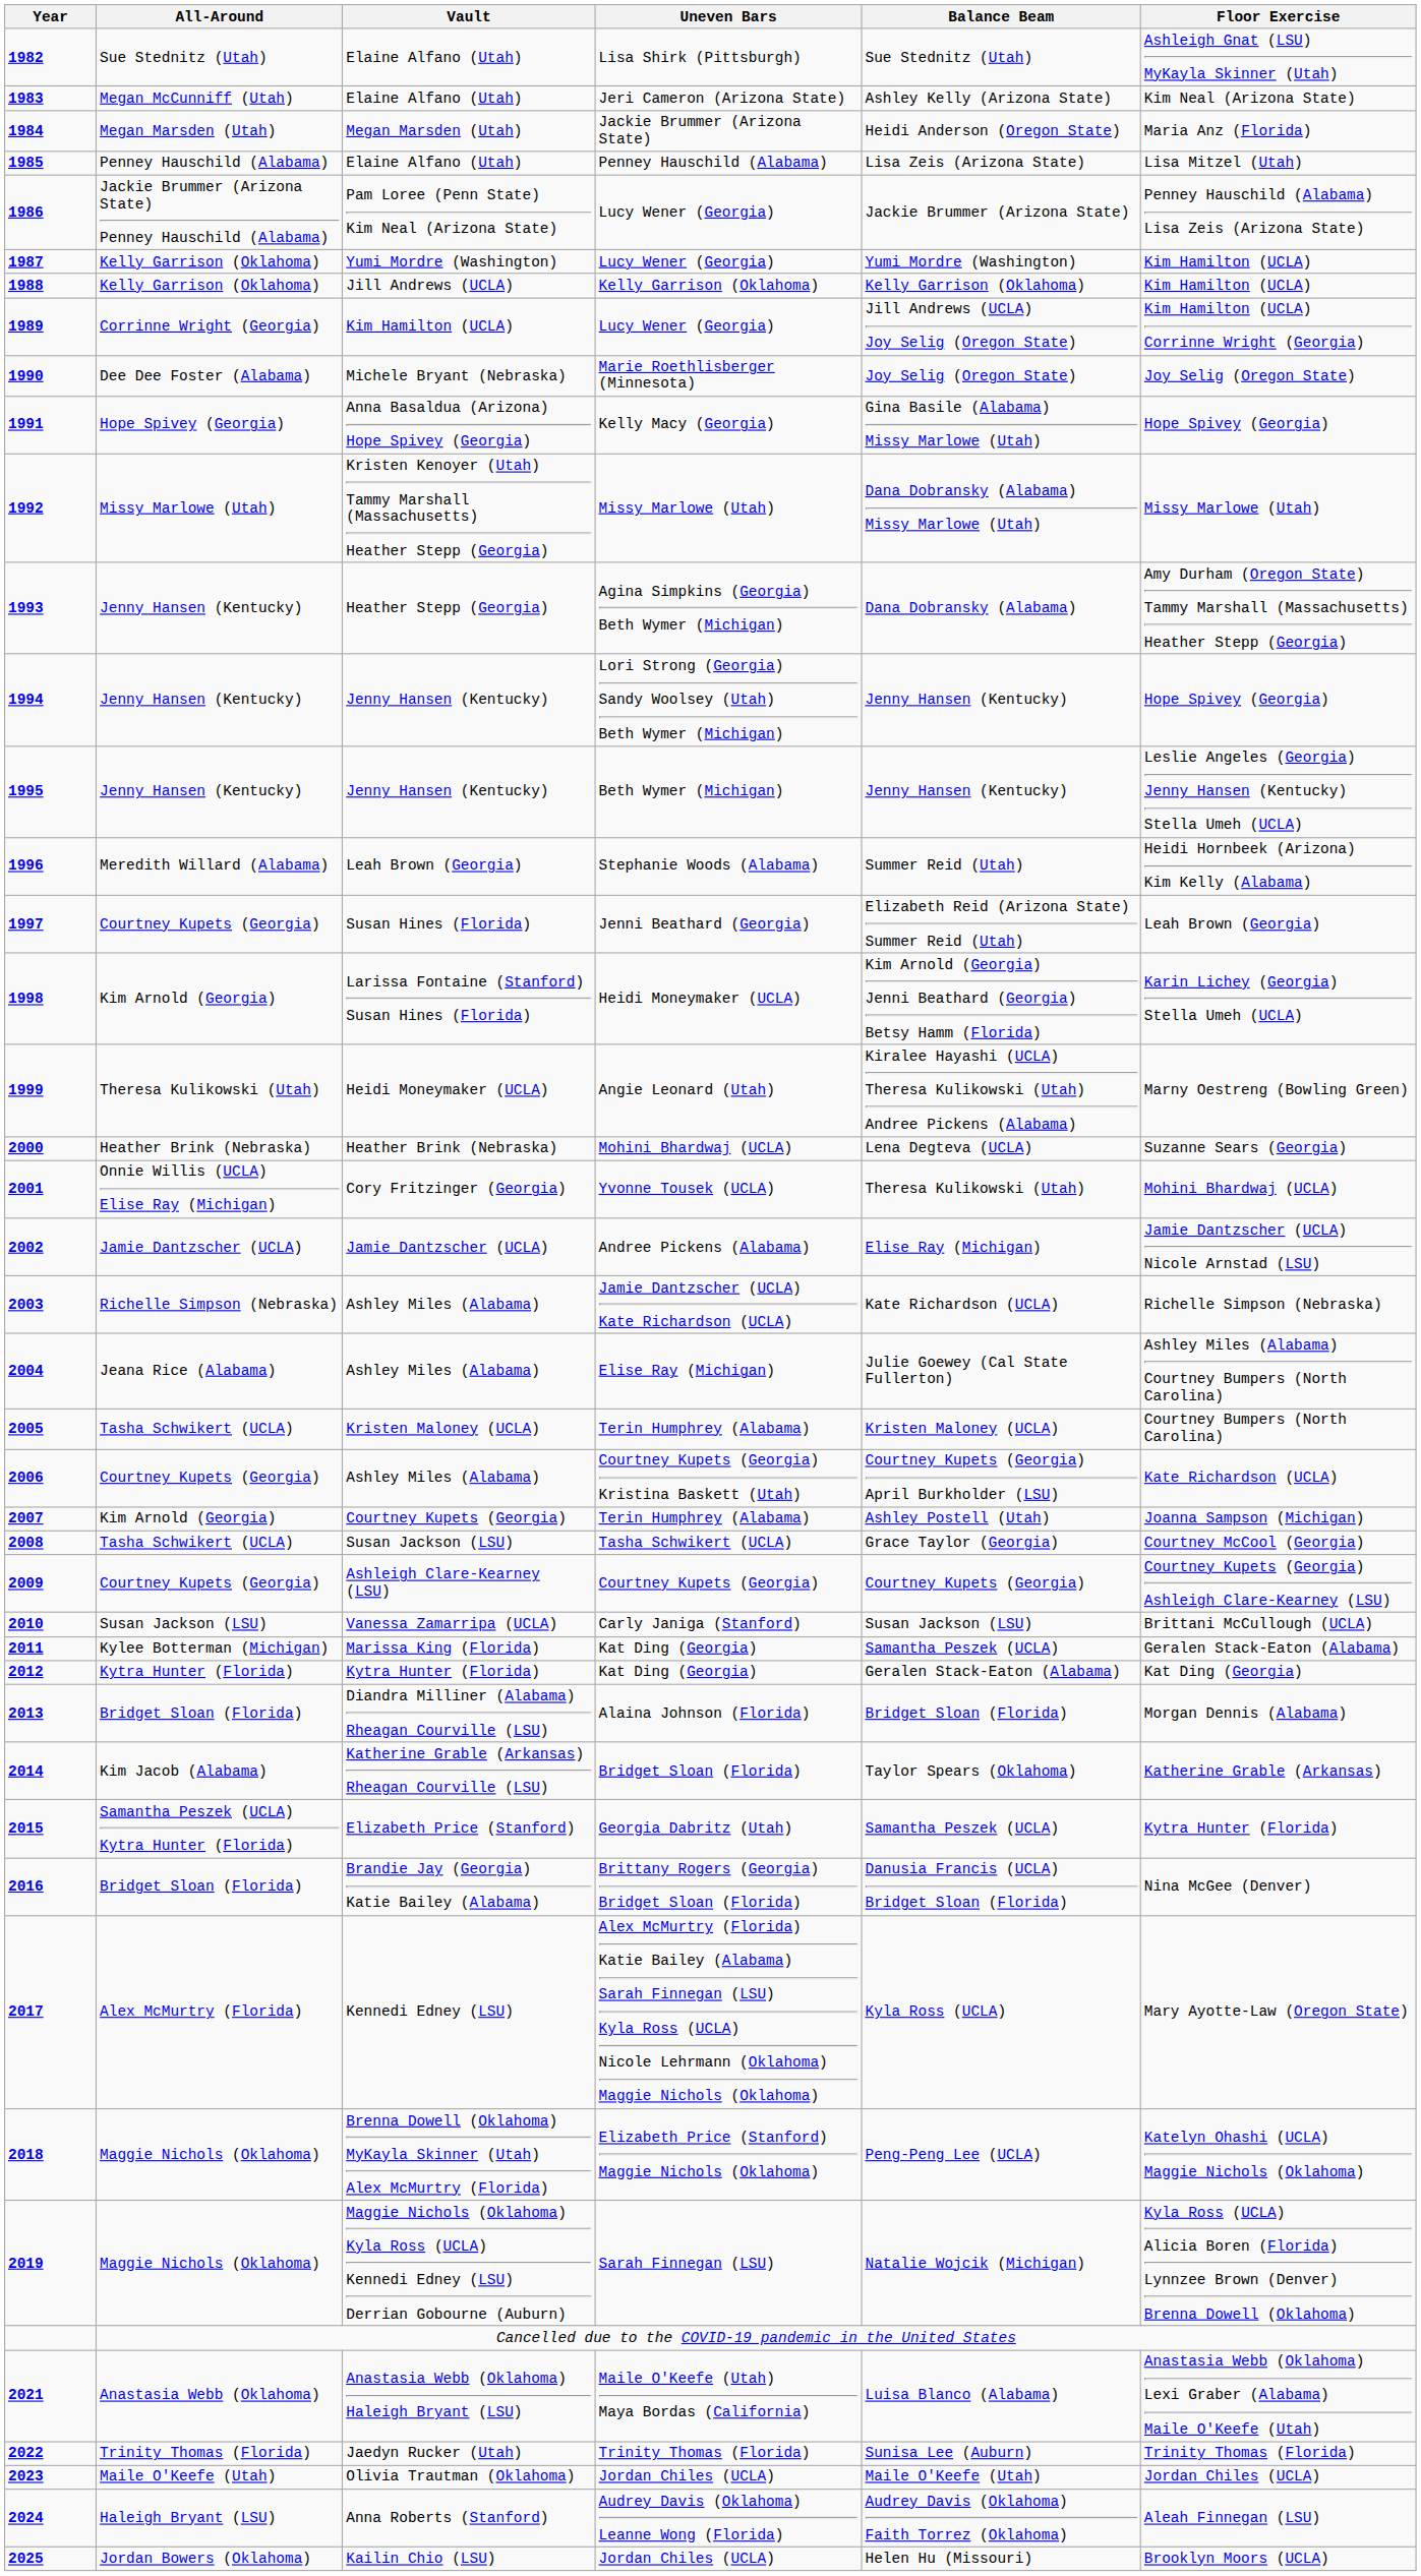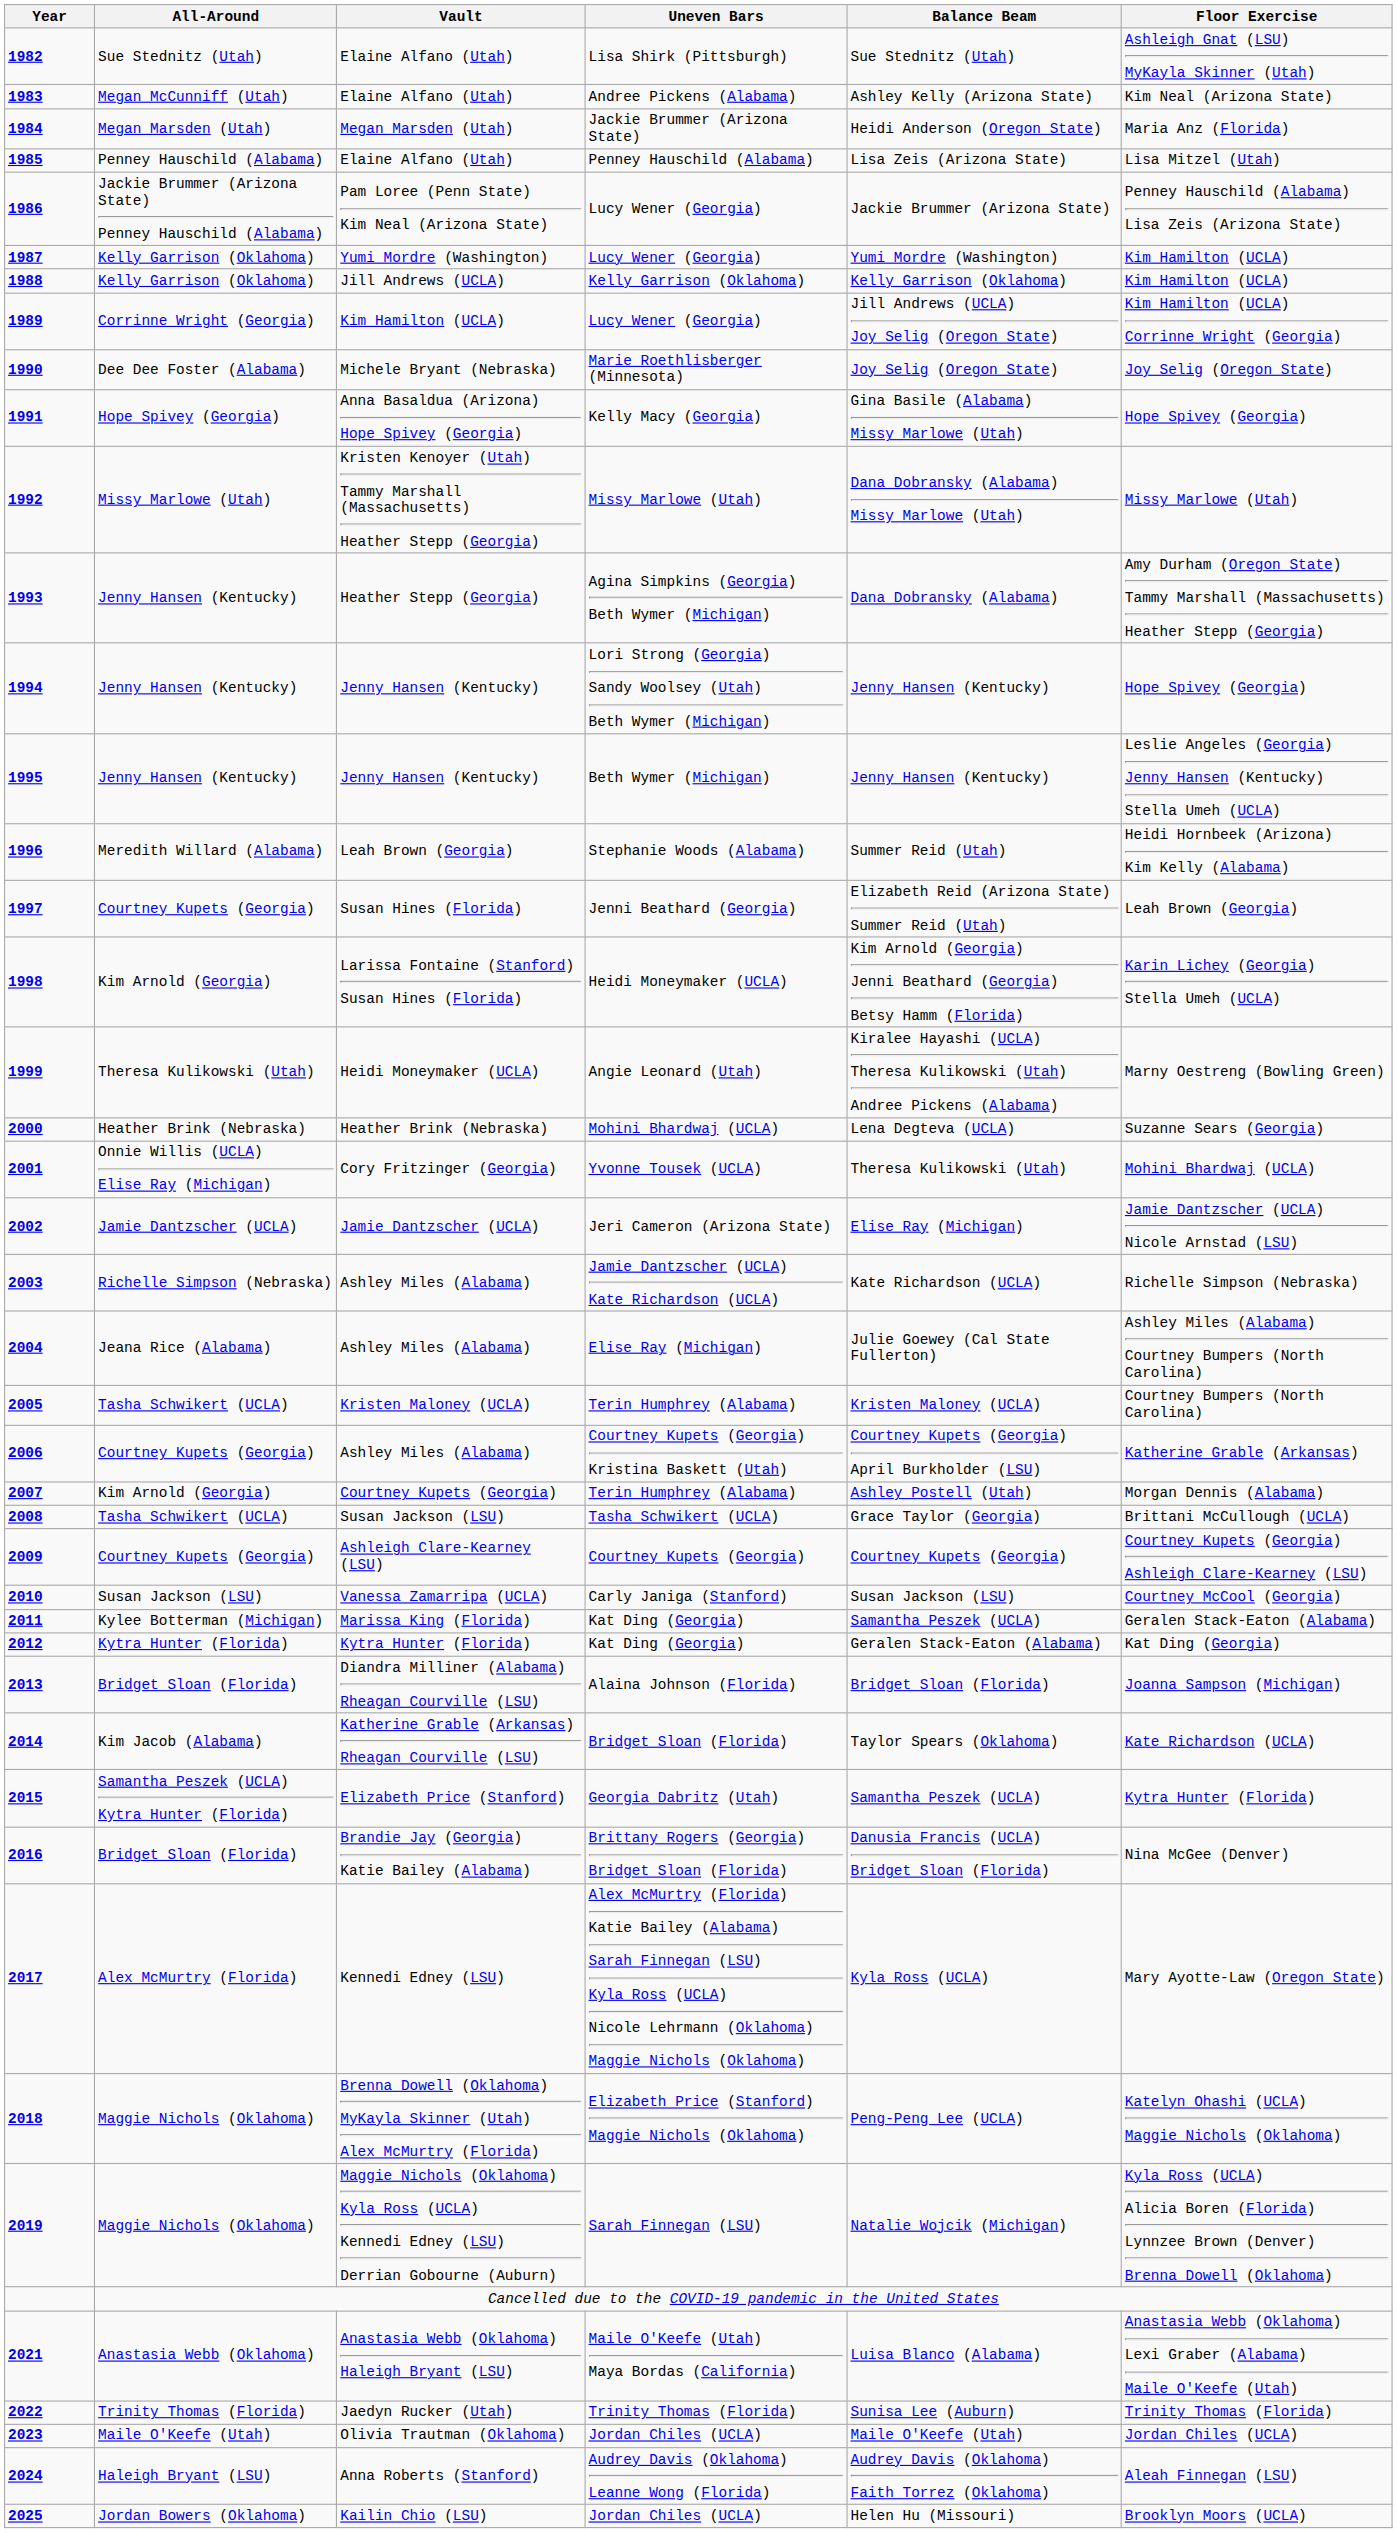1983 | Uneven Bars: Jeri Cameron (Arizona State) -> Andree Pickens (Alabama)
2002 | Uneven Bars: Andree Pickens (Alabama) -> Jeri Cameron (Arizona State)
2006 | Floor Exercise: Kate Richardson (UCLA) -> Katherine Grable (Arkansas)
2007 | Floor Exercise: Joanna Sampson (Michigan) -> Morgan Dennis (Alabama)
2008 | Floor Exercise: Courtney McCool (Georgia) -> Brittani McCullough (UCLA)
2010 | Floor Exercise: Brittani McCullough (UCLA) -> Courtney McCool (Georgia)
2013 | Floor Exercise: Morgan Dennis (Alabama) -> Joanna Sampson (Michigan)
2014 | Floor Exercise: Katherine Grable (Arkansas) -> Kate Richardson (UCLA)
